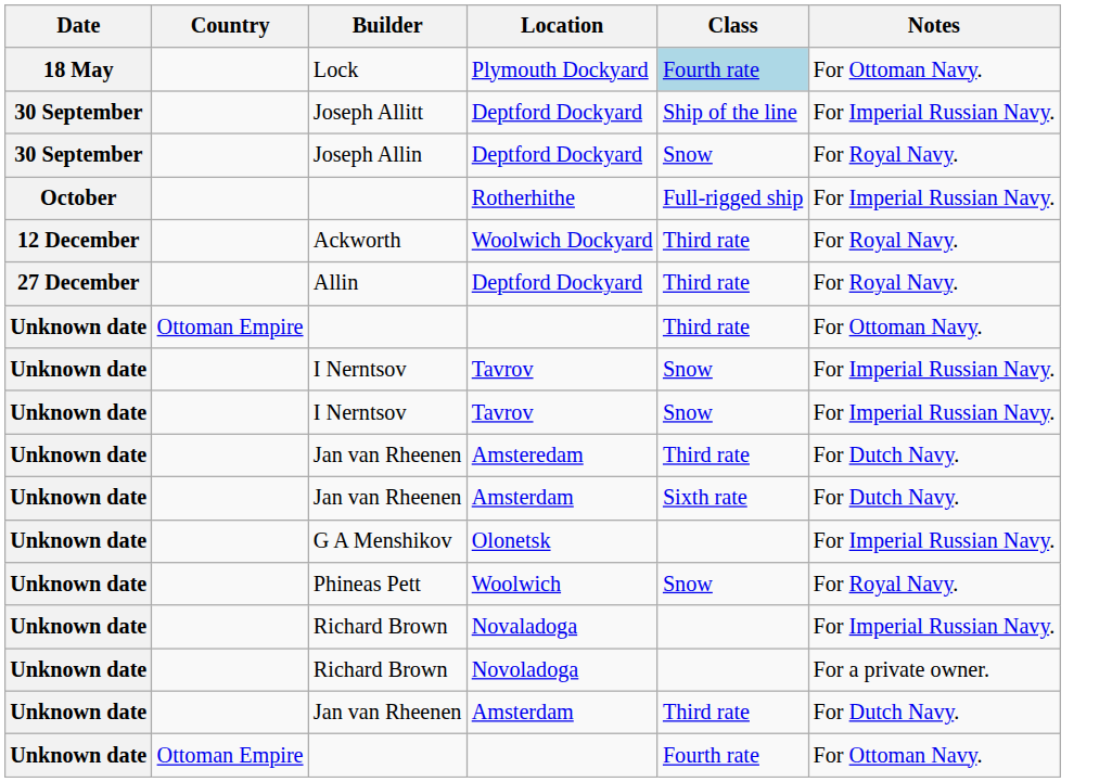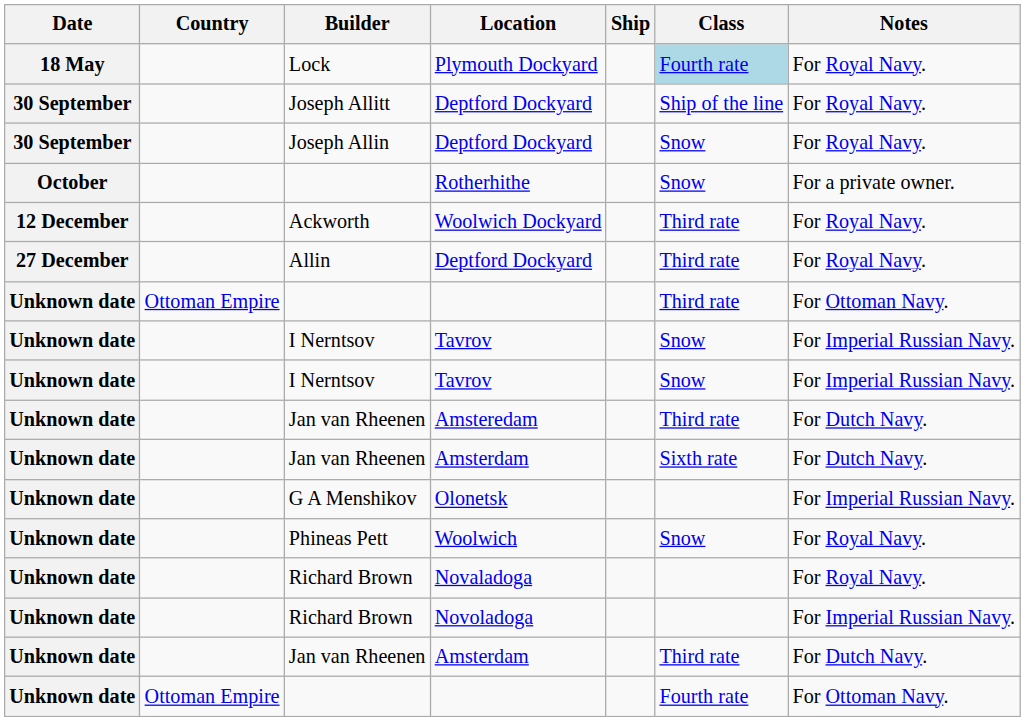+ column: Ship
Plymouth Dockyard | Notes: For Ottoman Navy. -> For Royal Navy.
Joseph Allitt / Deptford Dockyard | Notes: For Imperial Russian Navy. -> For Royal Navy.
Rotherhithe | Class: Full-rigged ship -> Snow
Rotherhithe | Notes: For Imperial Russian Navy. -> For a private owner.
Novaladoga | Notes: For Imperial Russian Navy. -> For Royal Navy.
Novoladoga | Notes: For a private owner. -> For Imperial Russian Navy.
